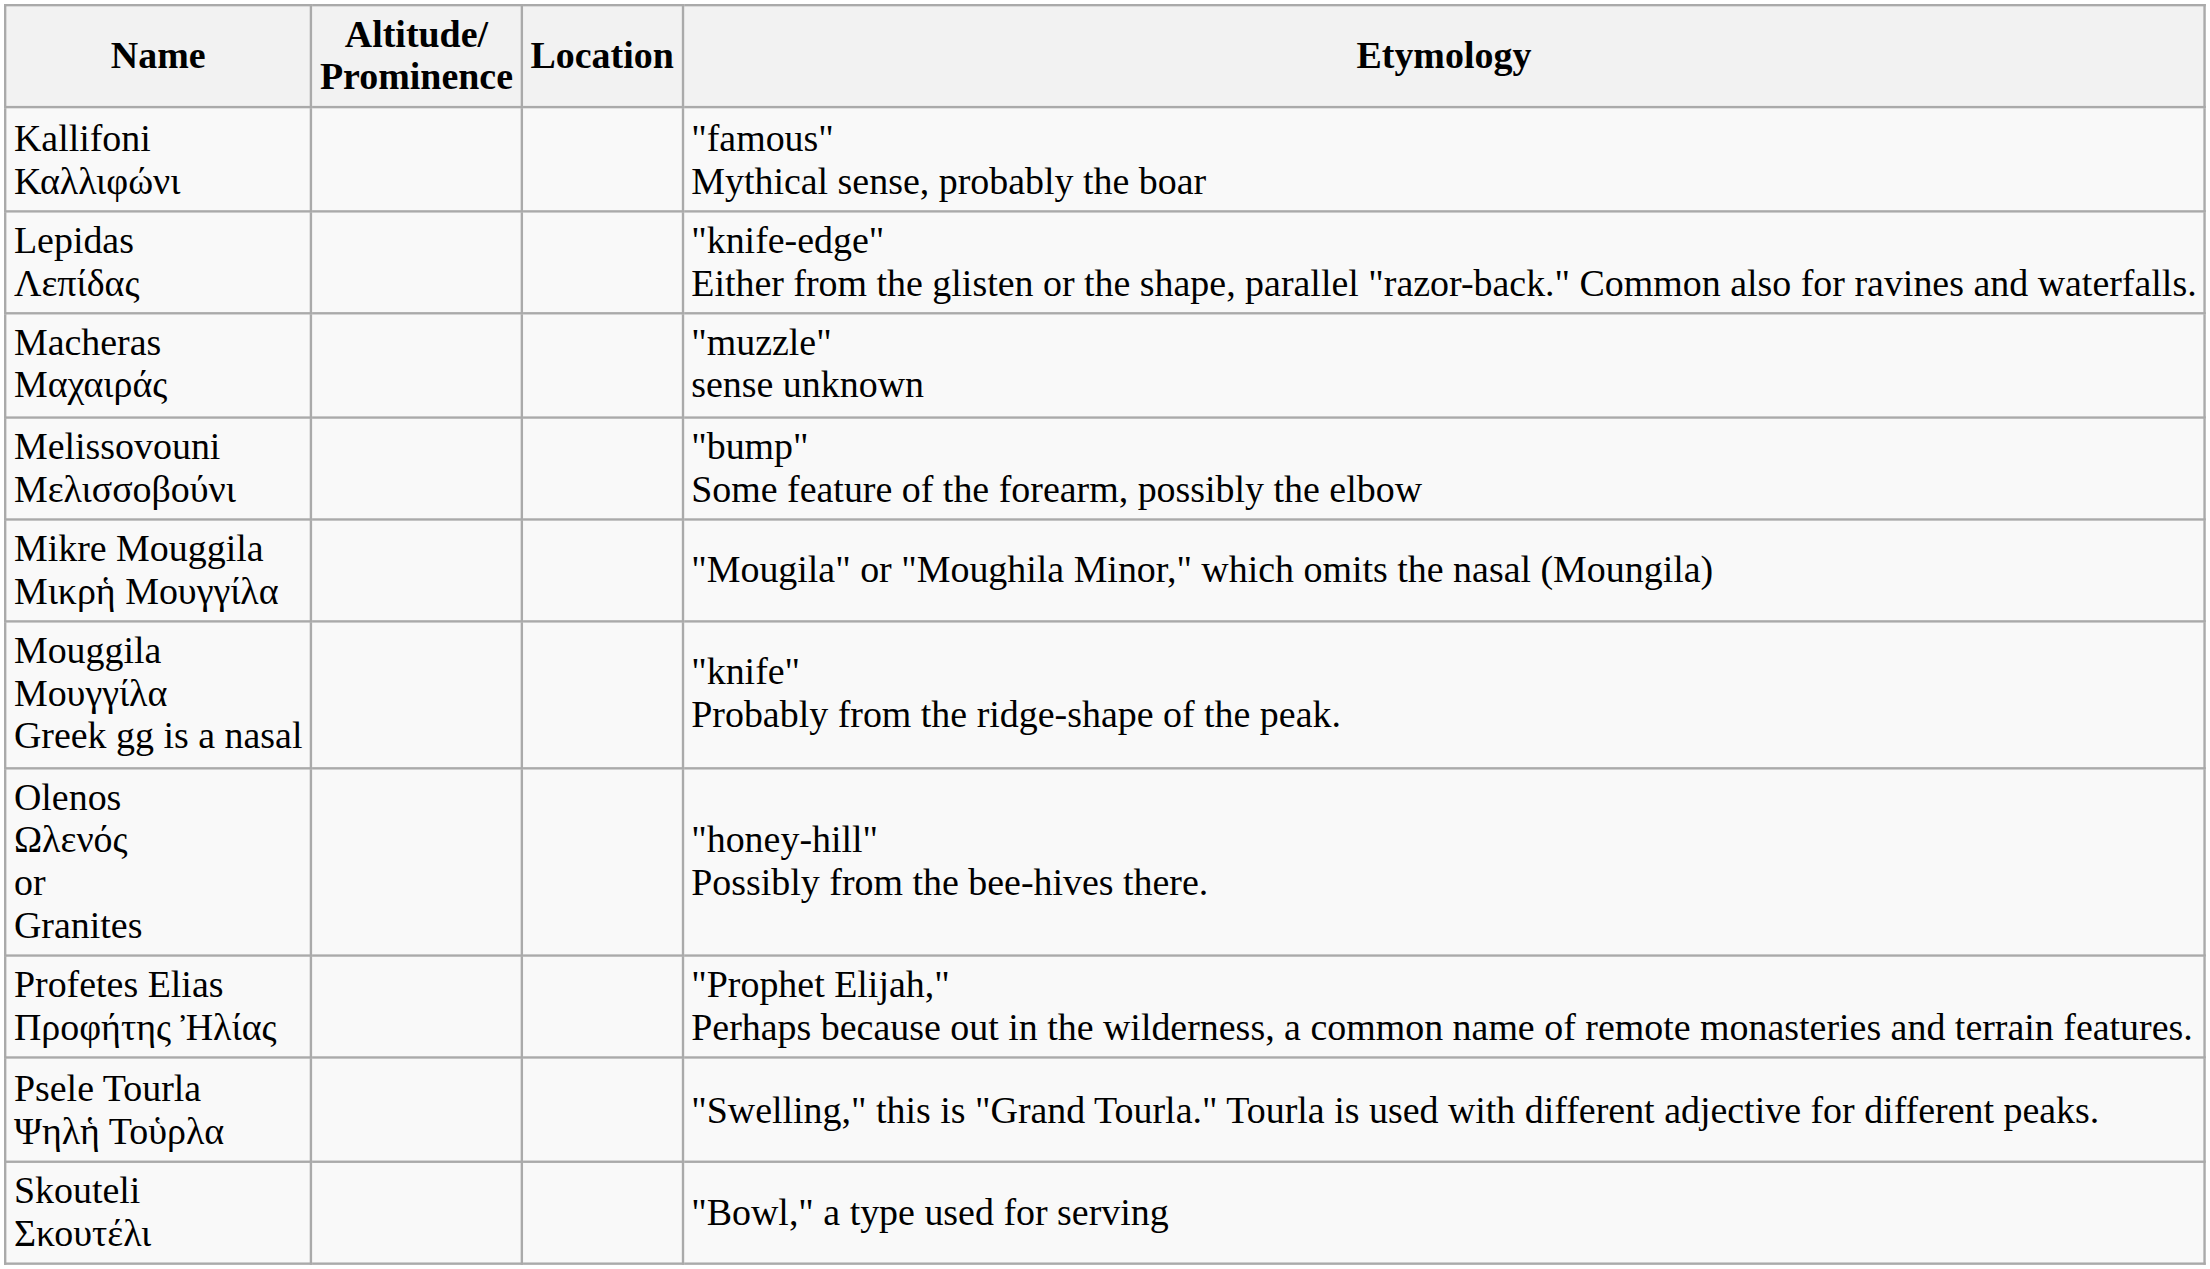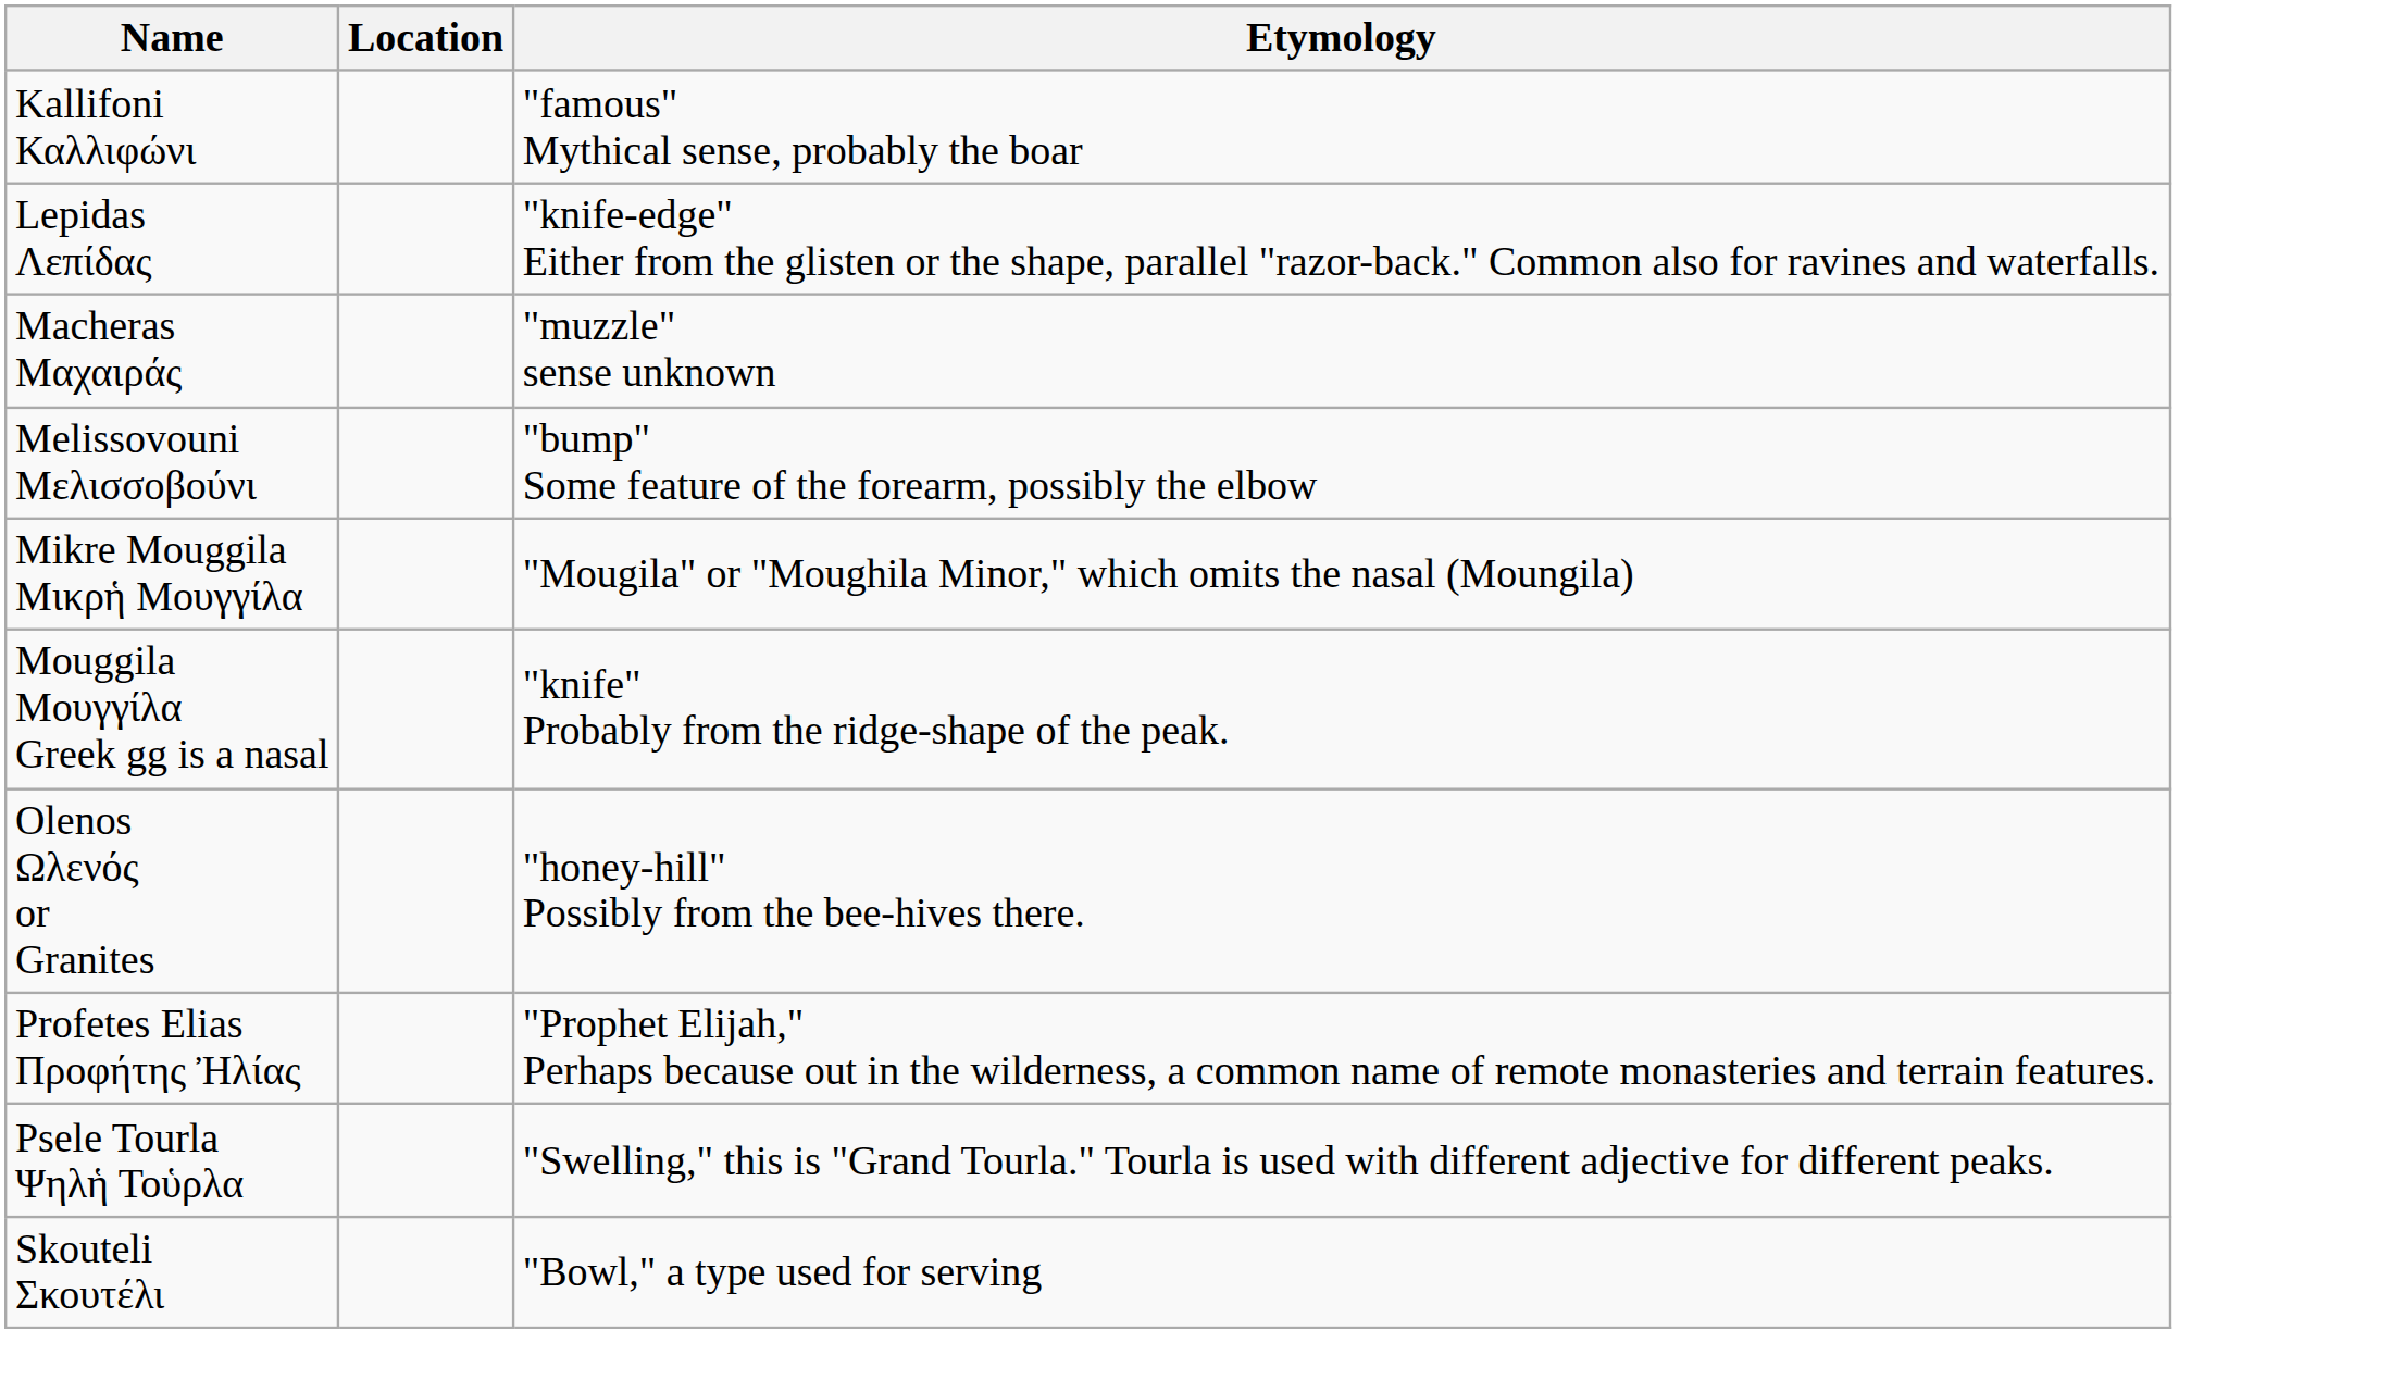- column: Altitude/ Prominence
